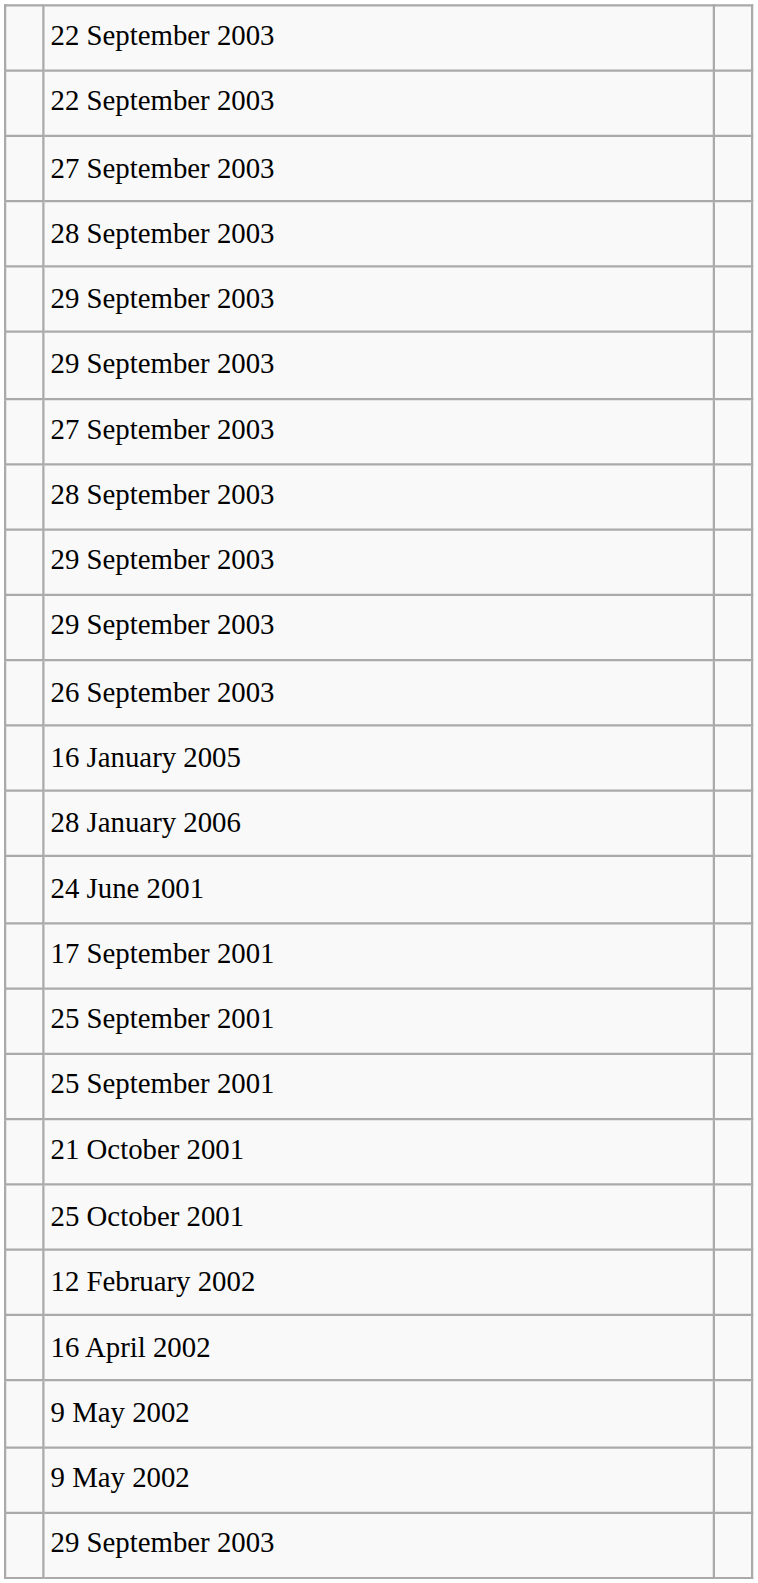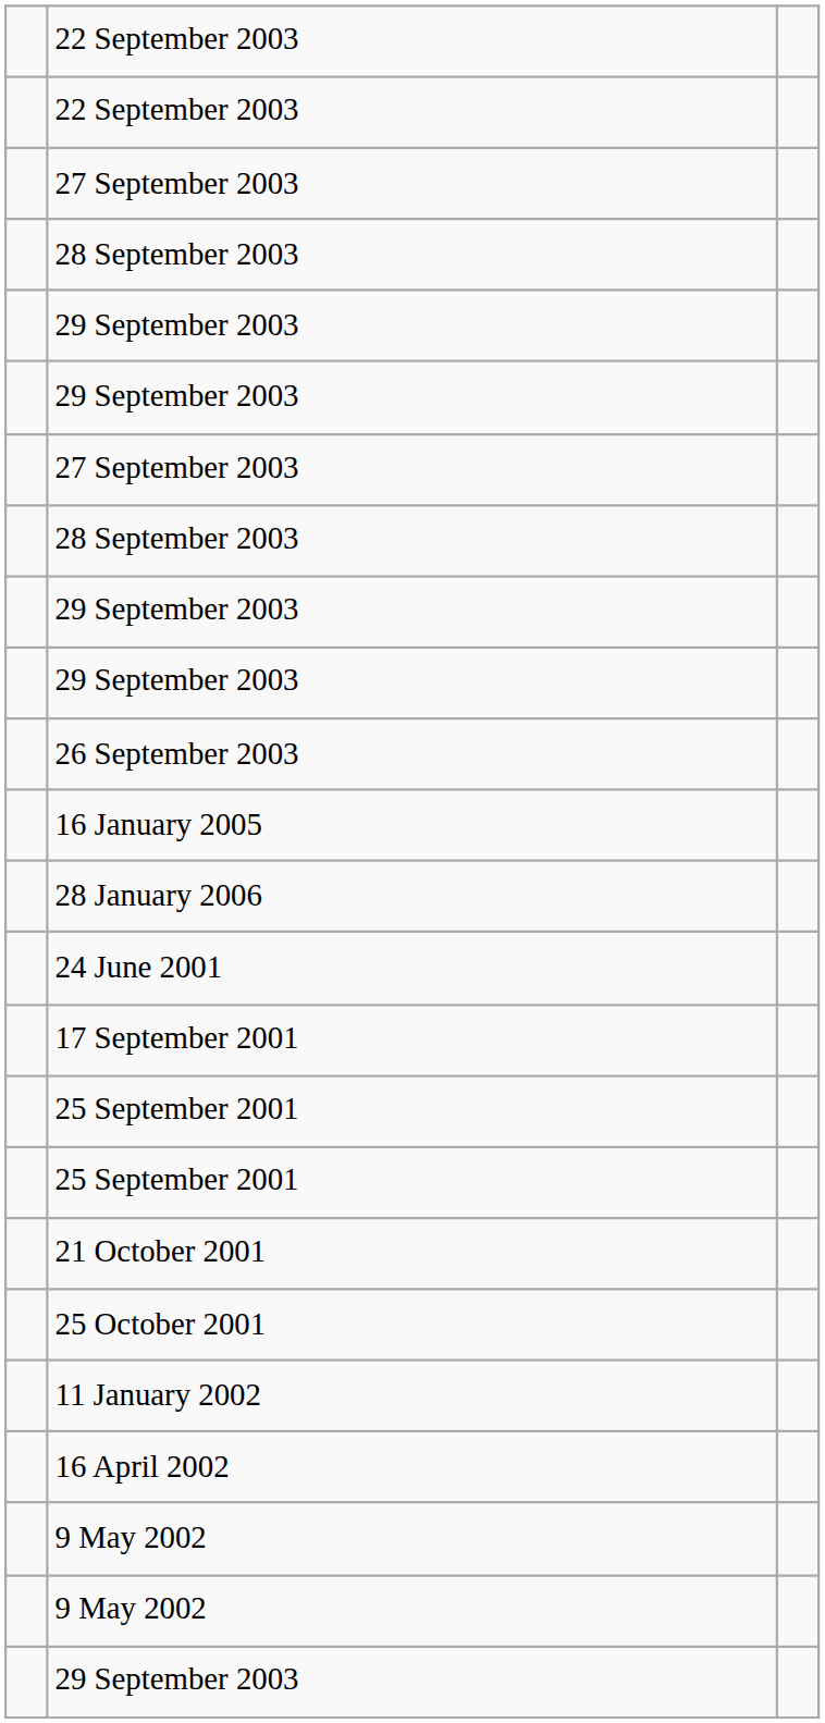+ row: 11 January 2002
- row: 12 February 2002
